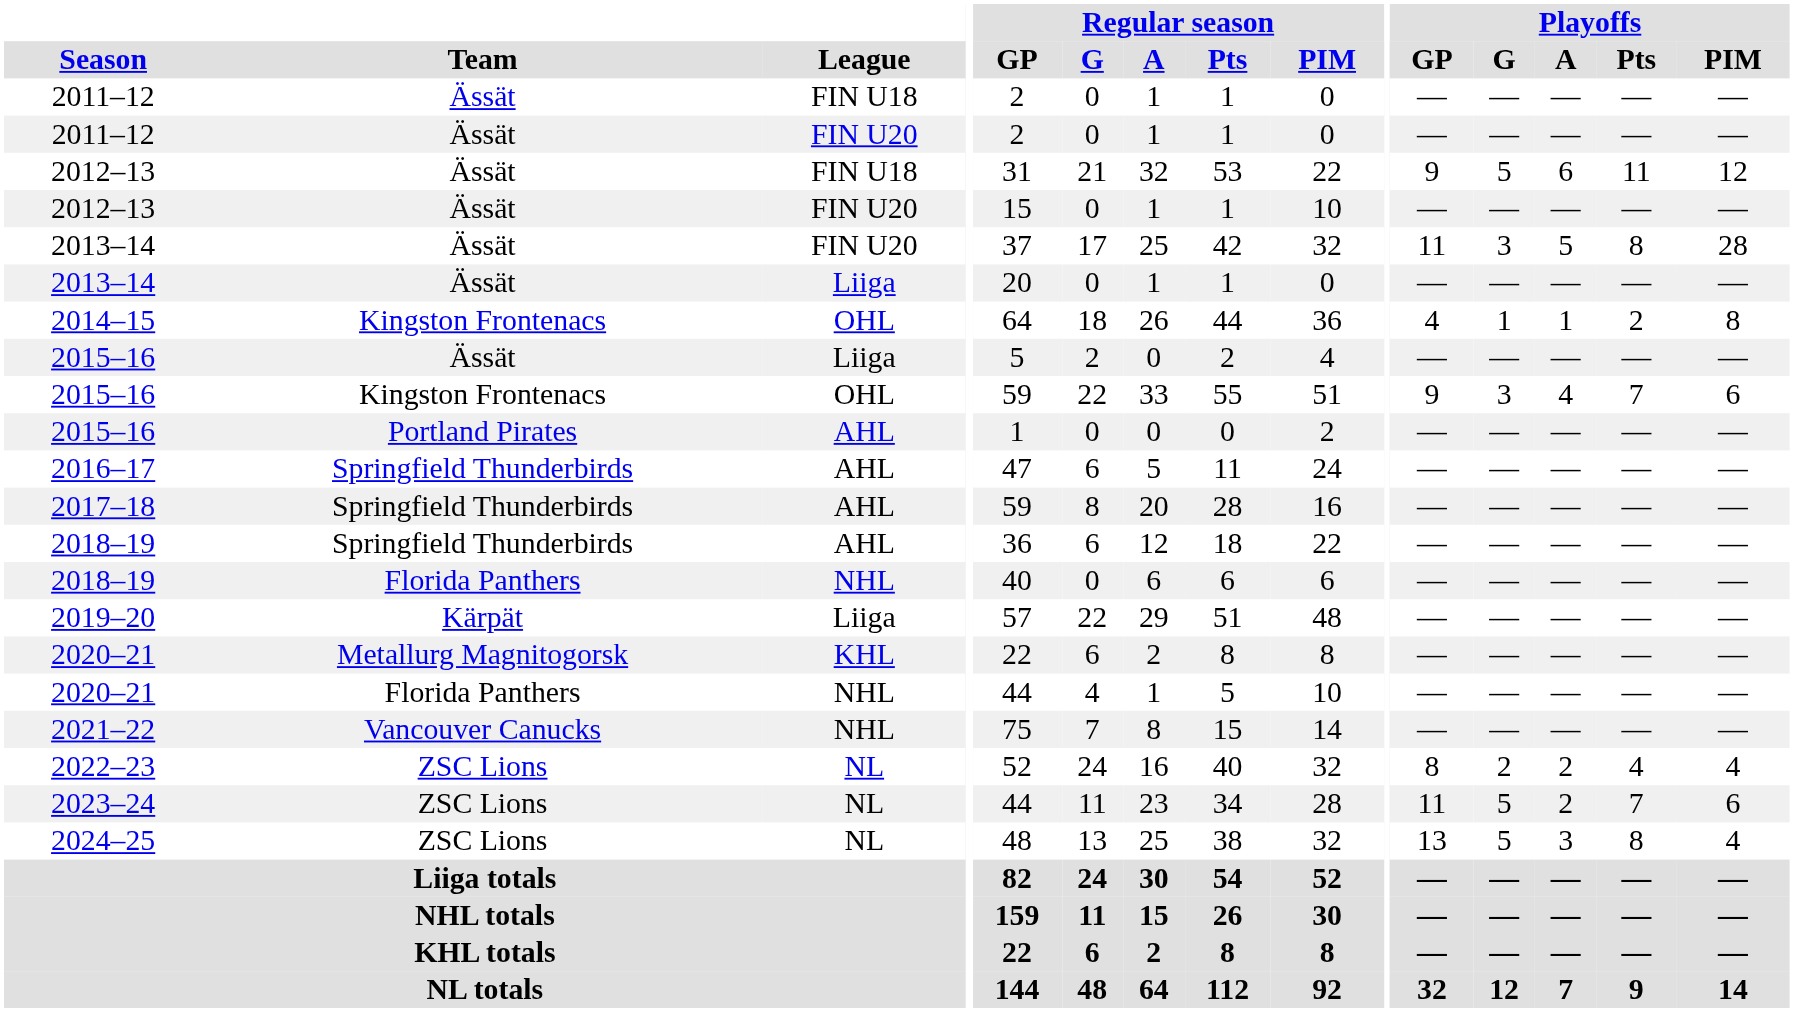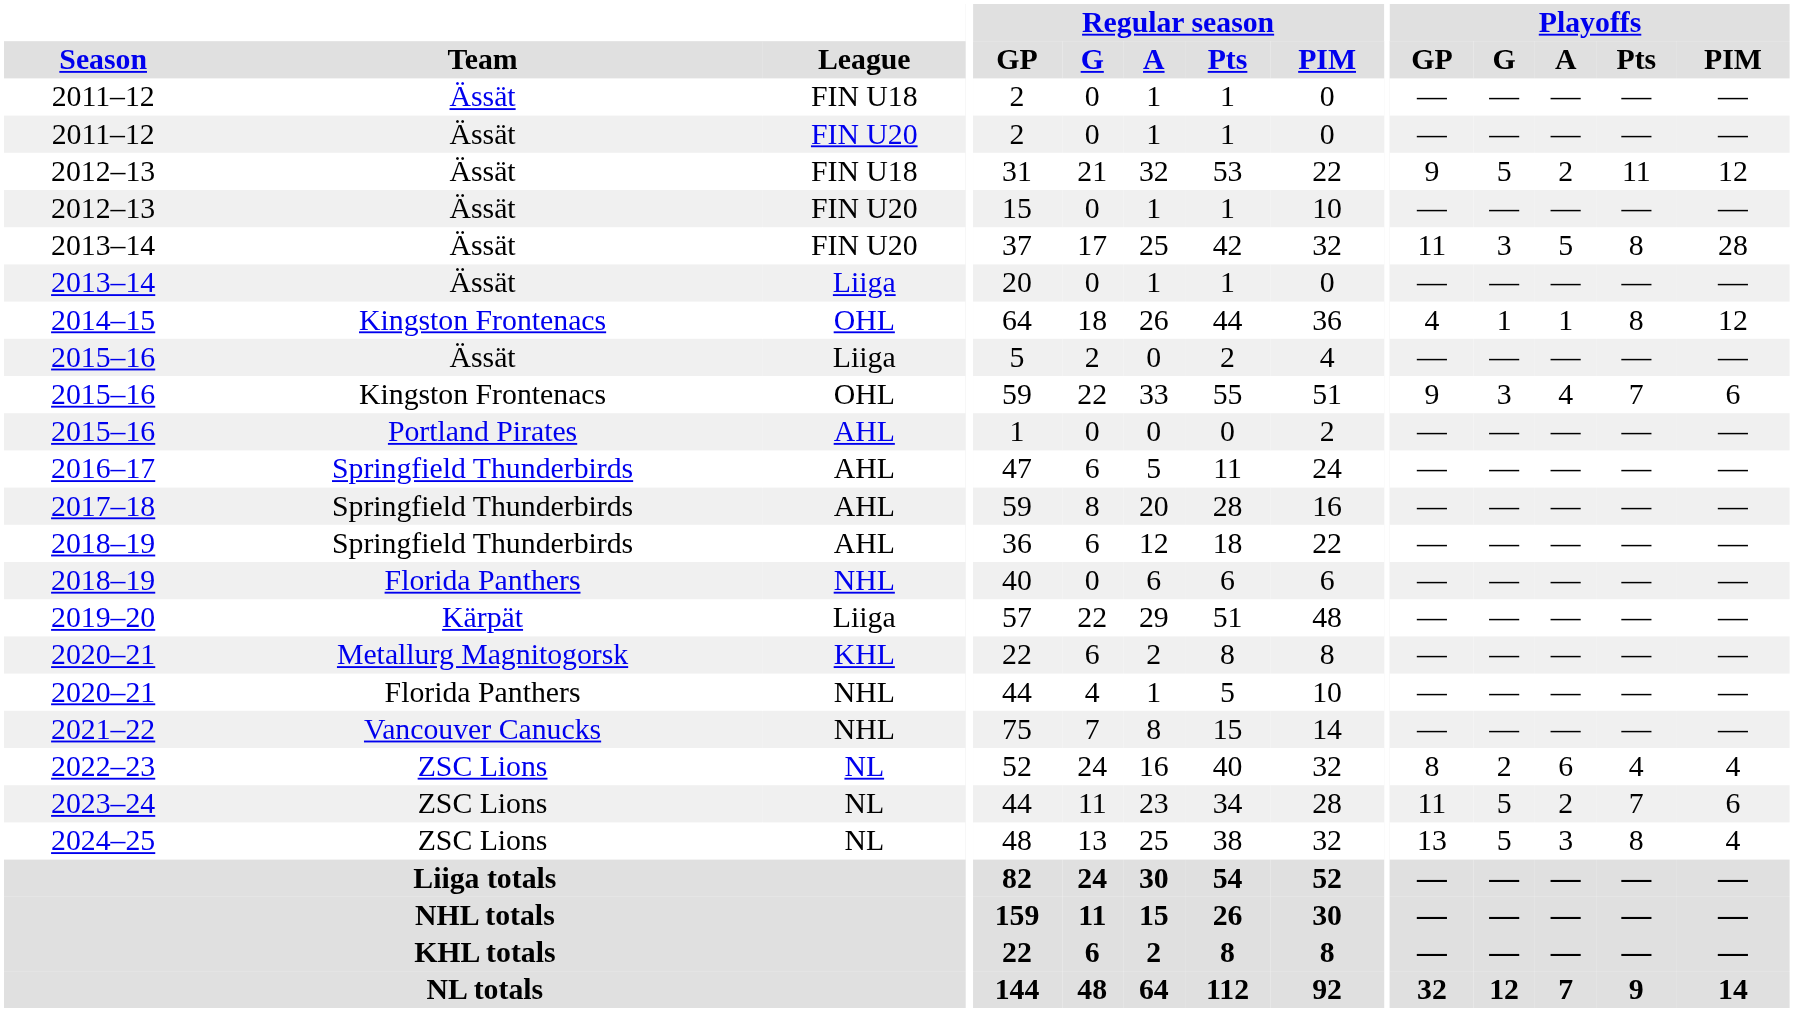2012–13 / FIN U18 | Playoffs / A: 6 -> 2
2014–15 | Playoffs / Pts: 2 -> 8
2014–15 | Playoffs / PIM: 8 -> 12
2022–23 | Playoffs / A: 2 -> 6
